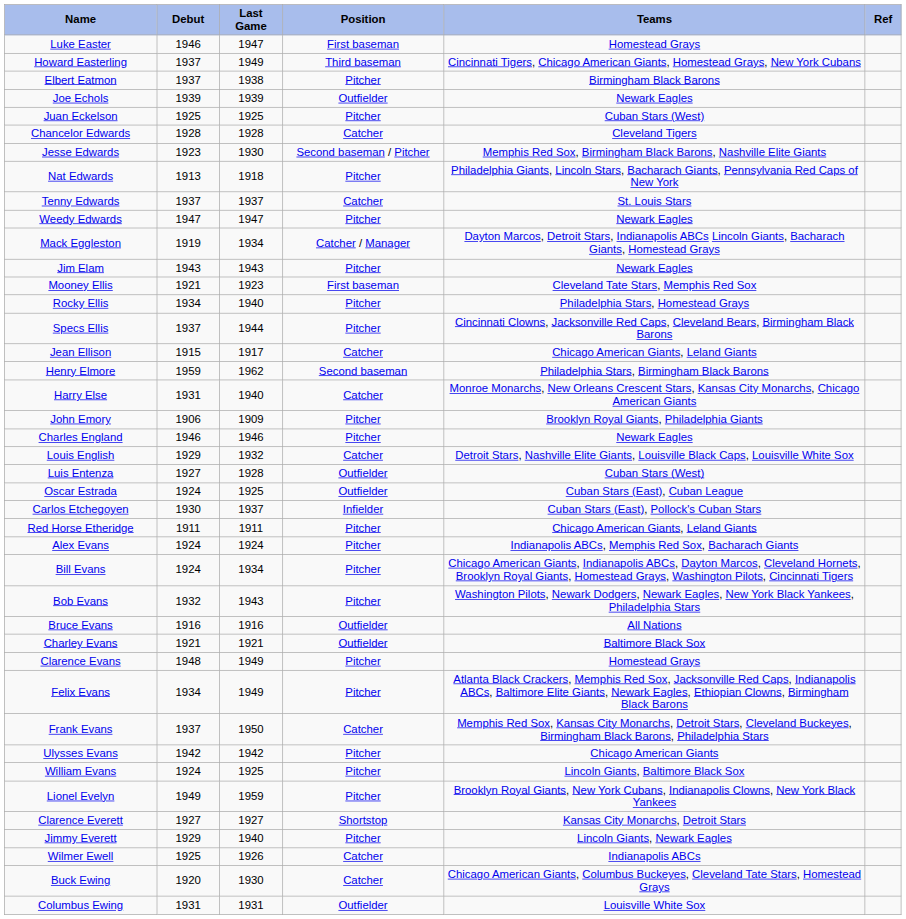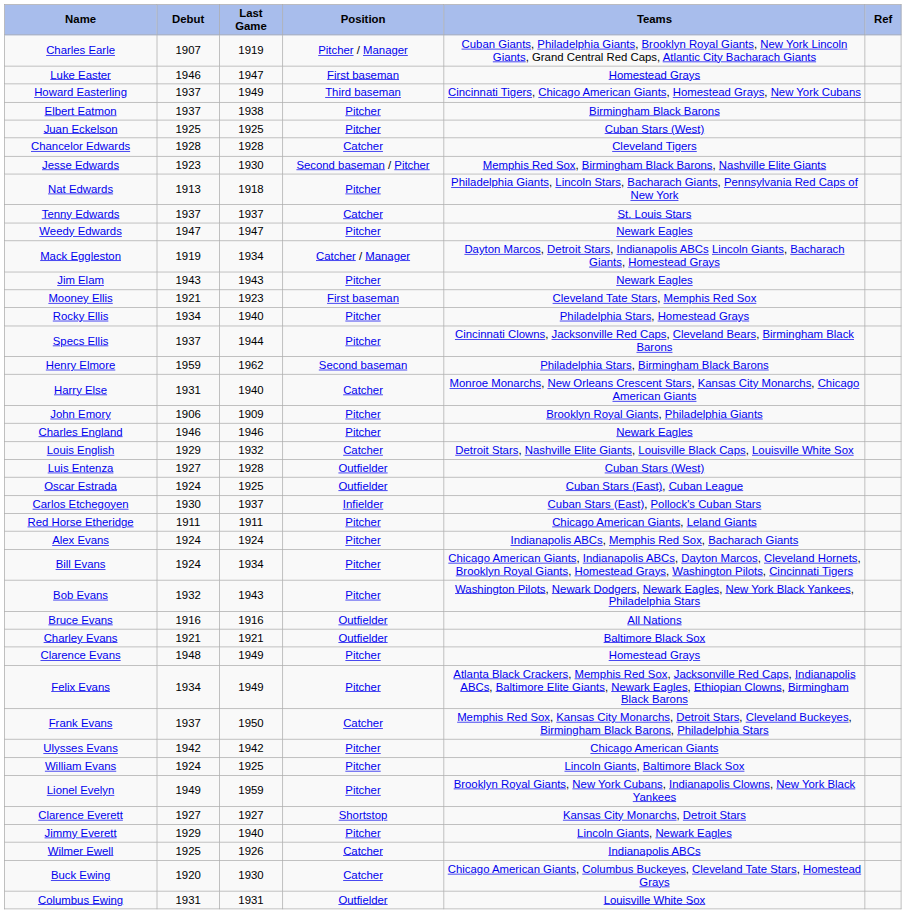+ row: Charles Earle | 1907 | 1919 | Pitcher / Manager | Cuban Giants, Philadelphia Giants, Brooklyn Royal Giants, New York Lincoln Giants, Grand Central Red Caps, Atlantic City Bacharach Giants
- row: Joe Echols | 1939 | 1939 | Outfielder | Newark Eagles
- row: Jean Ellison | 1915 | 1917 | Catcher | Chicago American Giants, Leland Giants
